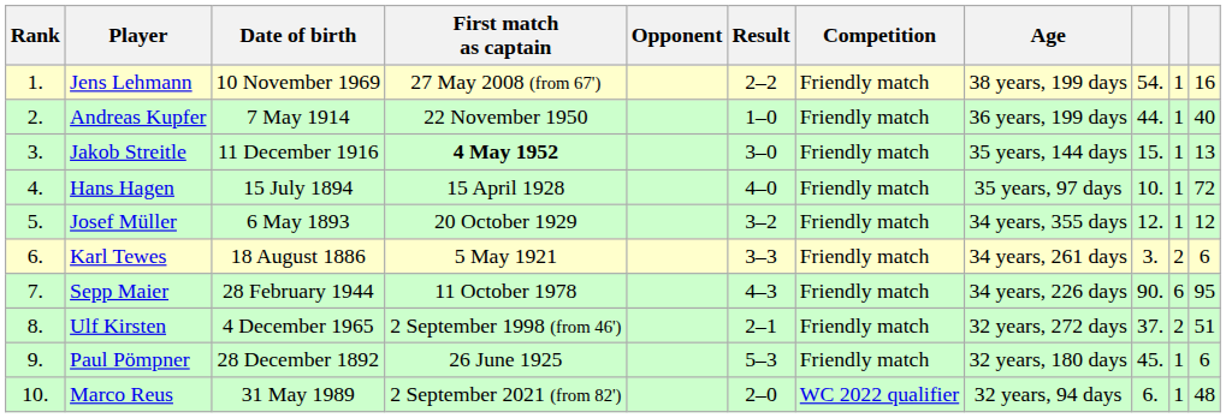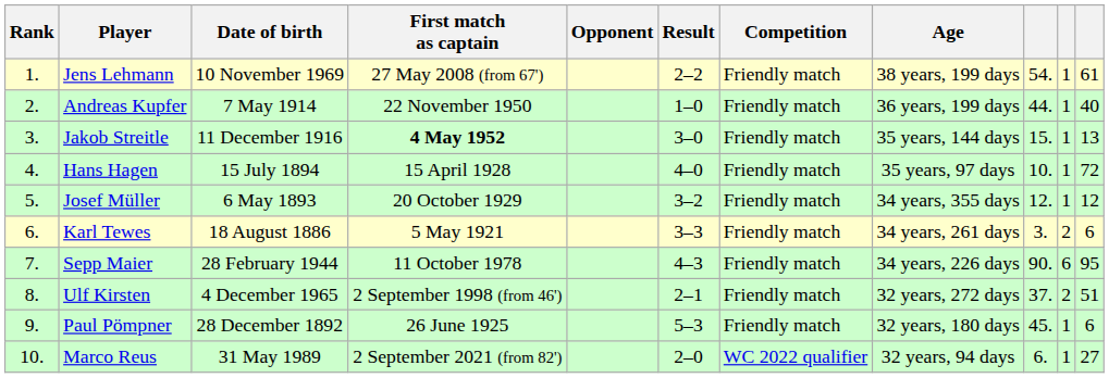Jens Lehmann | column 11: 16 -> 61
Marco Reus | column 11: 48 -> 27
